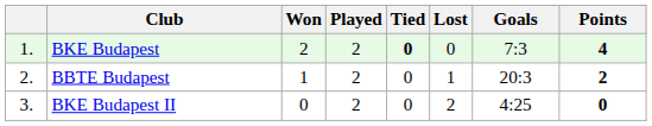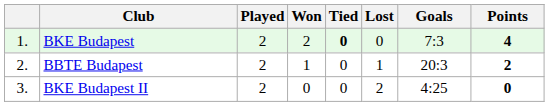columns swapped: Played <-> Won
